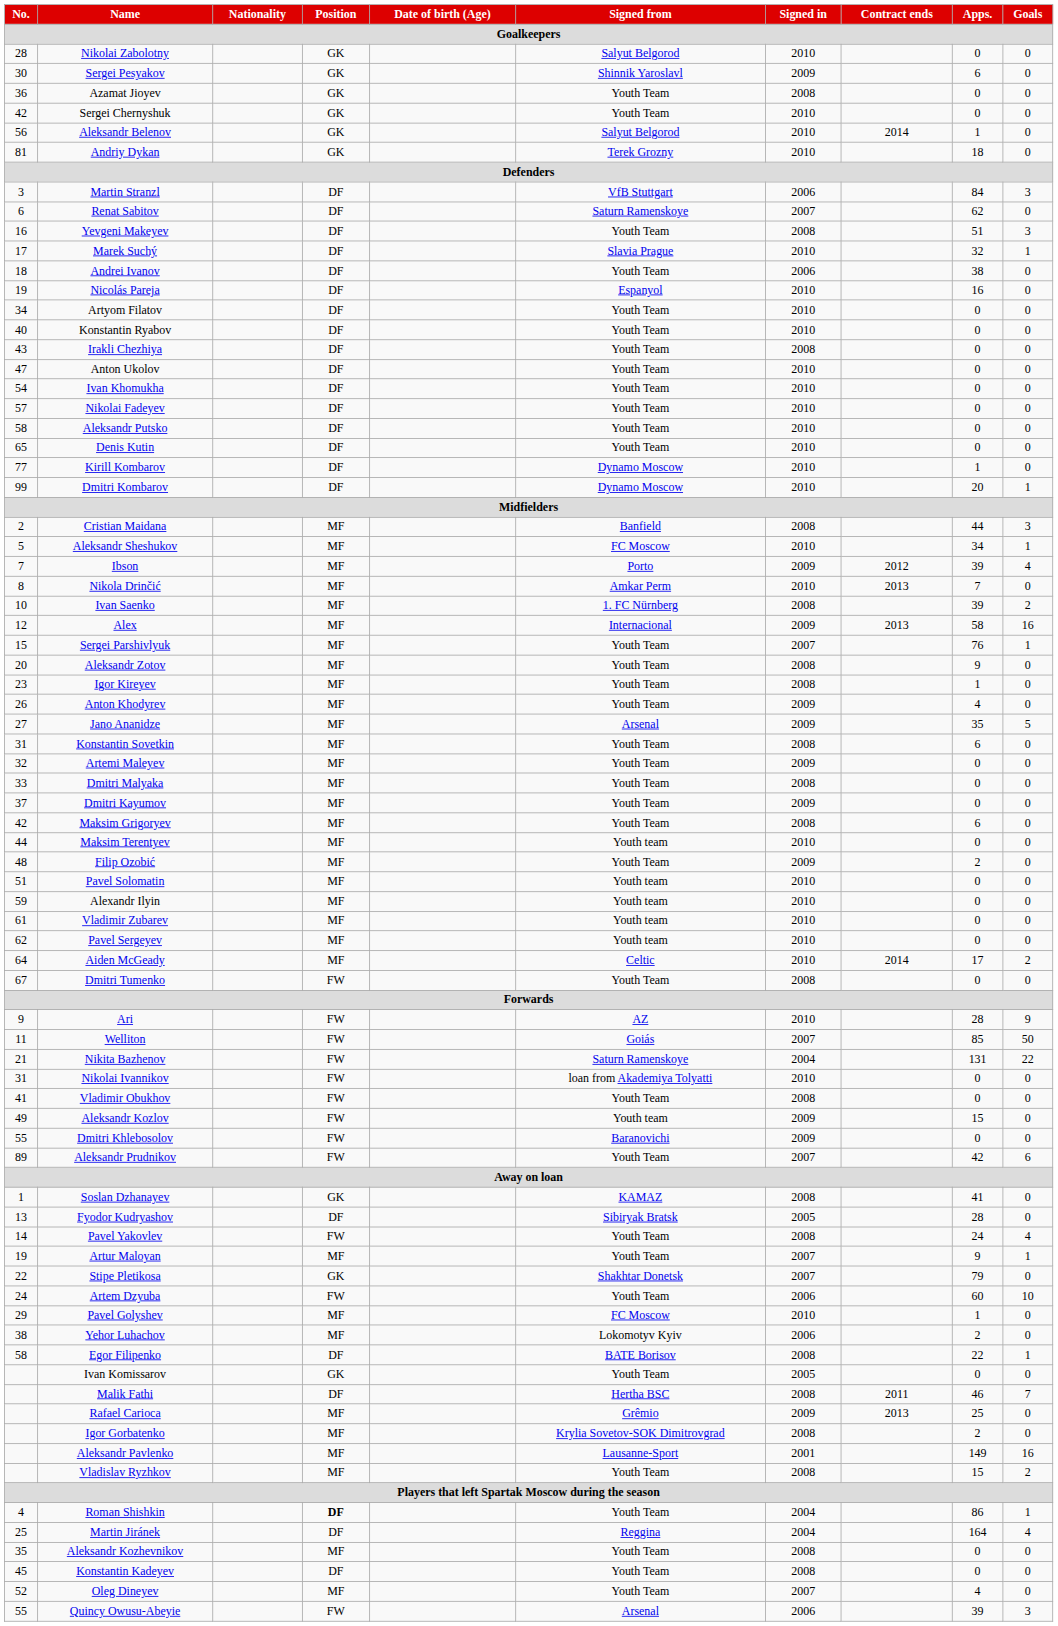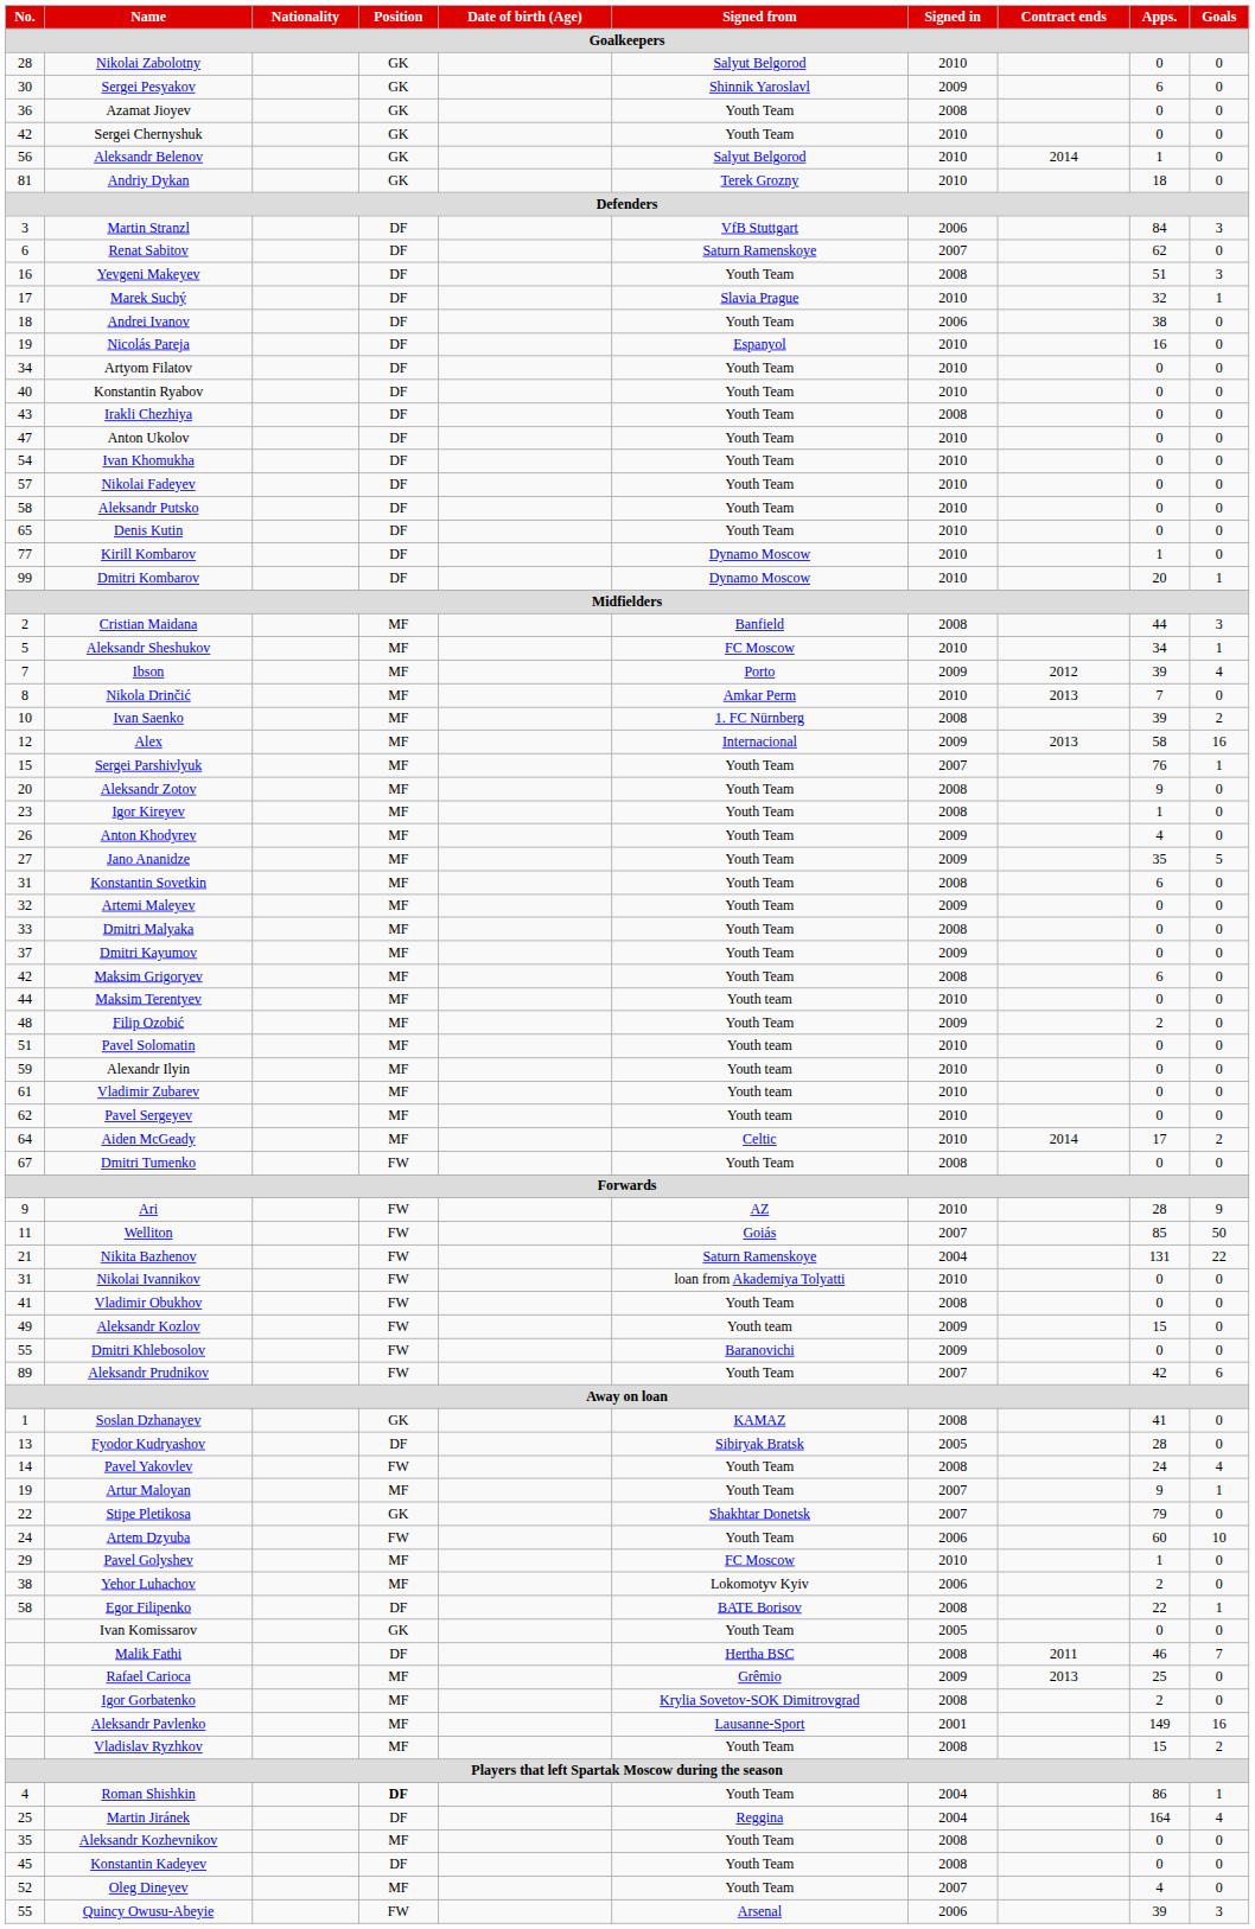Jano Ananidze | Signed from: Arsenal -> Youth Team
